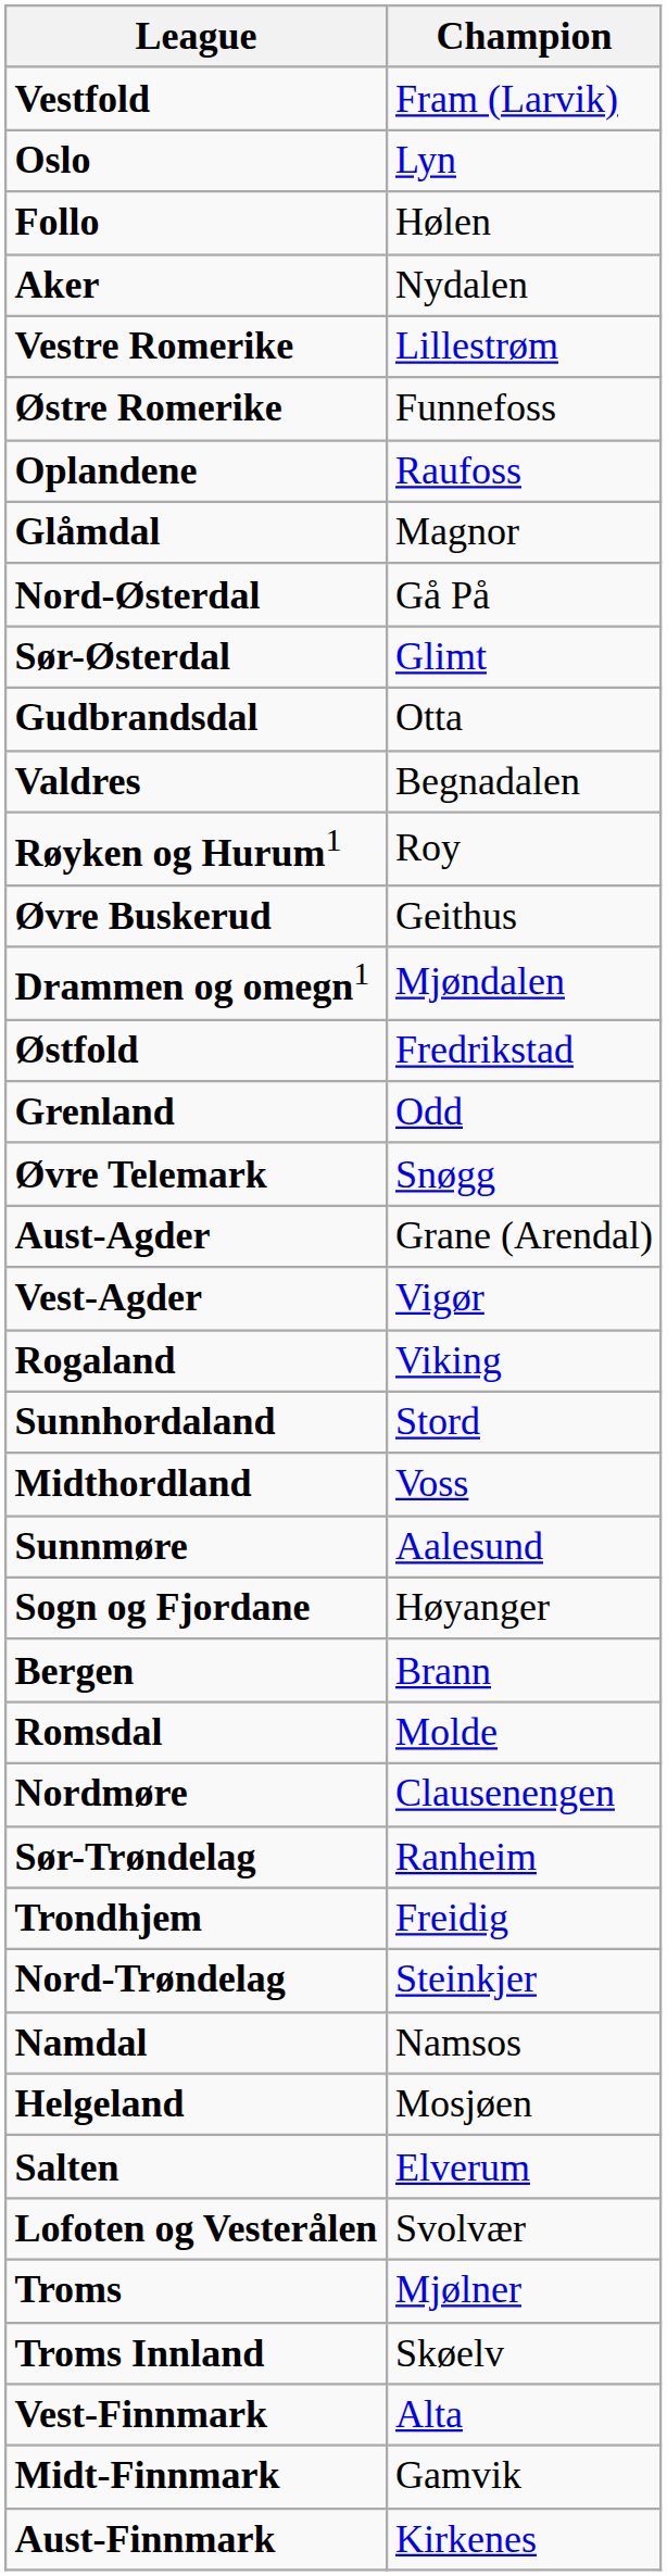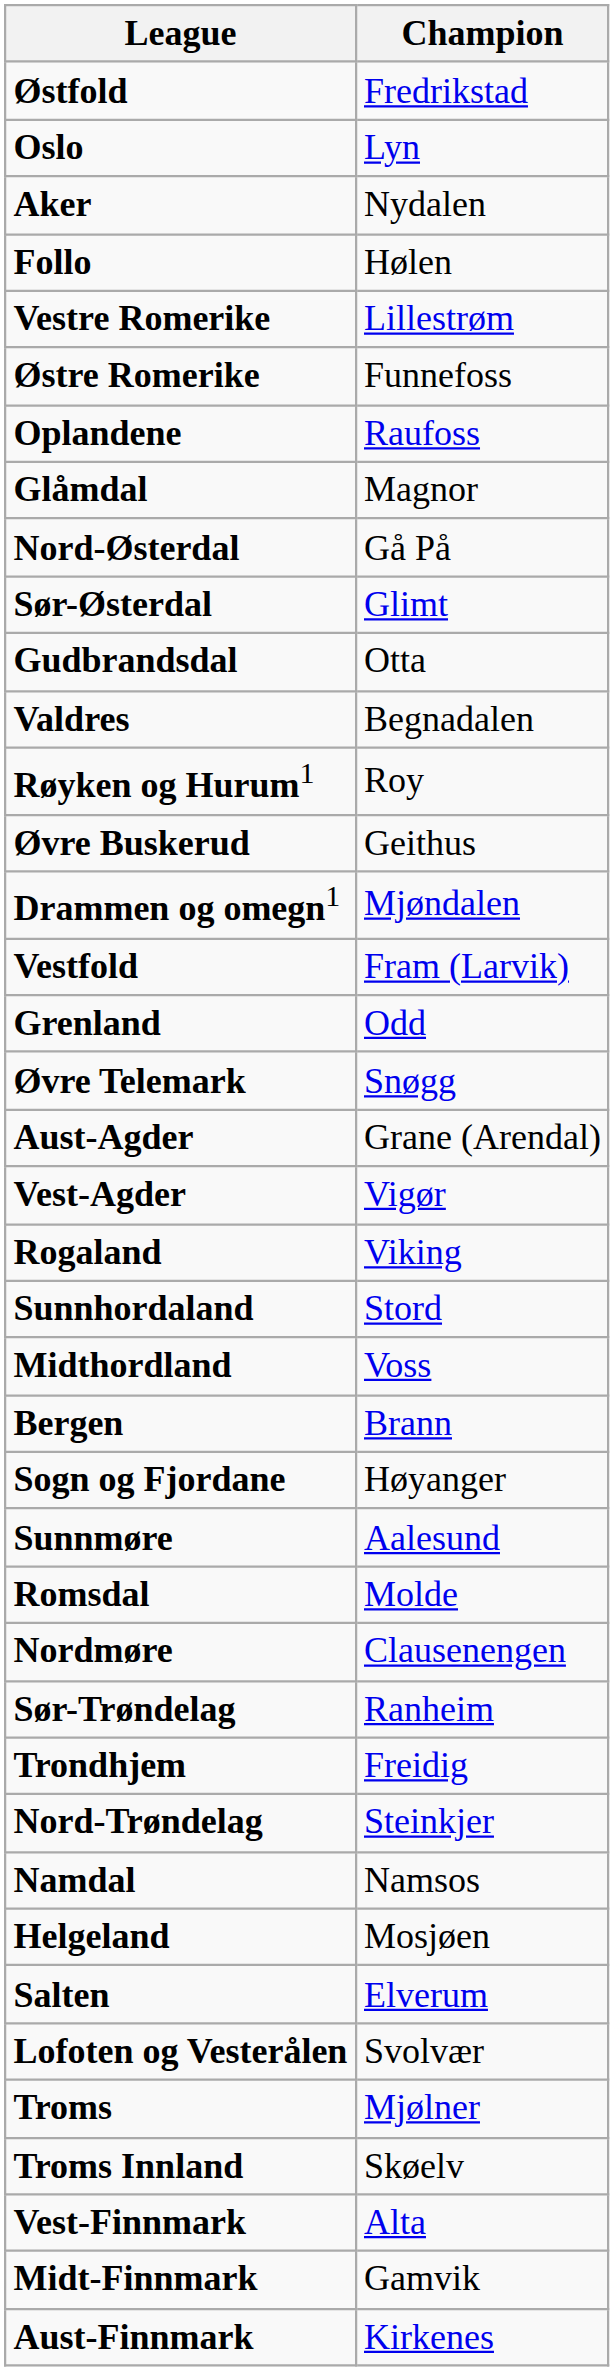rows swapped: Østfold <-> Vestfold
rows swapped: Follo <-> Aker
rows swapped: Bergen <-> Sunnmøre
